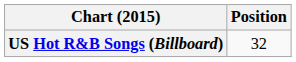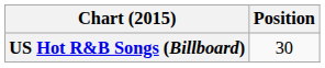US Hot R&B Songs (Billboard) | Position: 32 -> 30
